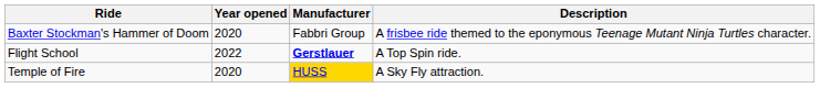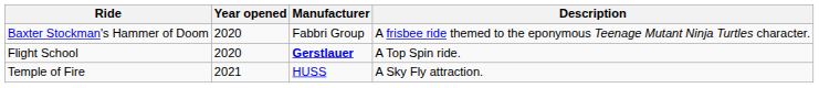Flight School | Year opened: 2022 -> 2020
Temple of Fire | Year opened: 2020 -> 2021
Temple of Fire | Manufacturer: gold background -> no background
